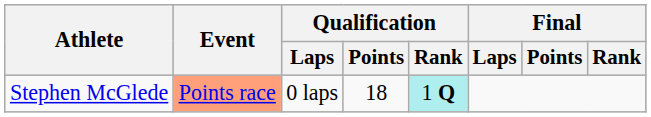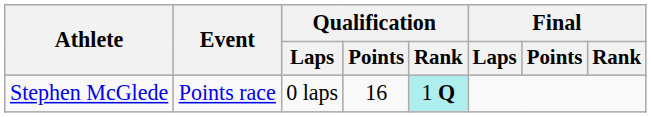Stephen McGlede | Event: lightsalmon background -> no background
Stephen McGlede | Qualification / Points: 18 -> 16
